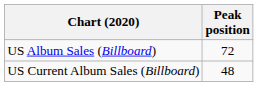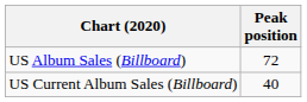US Current Album Sales (Billboard) | Peak position: 48 -> 40
